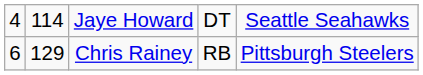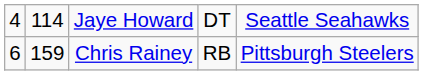Chris Rainey | column 2: 129 -> 159
